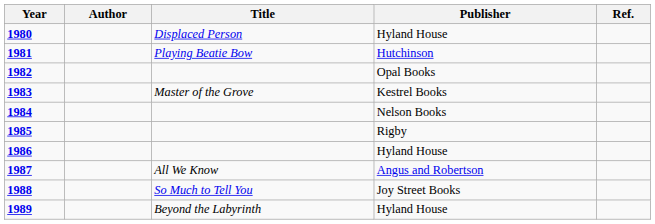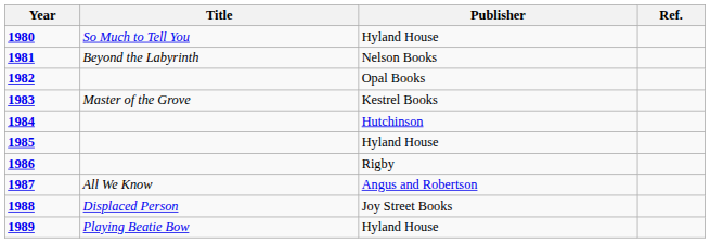- column: Author
1980 | Title: Displaced Person -> So Much to Tell You
1981 | Title: Playing Beatie Bow -> Beyond the Labyrinth
1981 | Publisher: Hutchinson -> Nelson Books
1984 | Publisher: Nelson Books -> Hutchinson
1985 | Publisher: Rigby -> Hyland House
1986 | Publisher: Hyland House -> Rigby
1988 | Title: So Much to Tell You -> Displaced Person
1989 | Title: Beyond the Labyrinth -> Playing Beatie Bow
